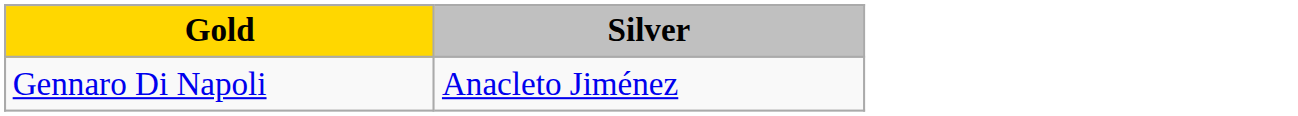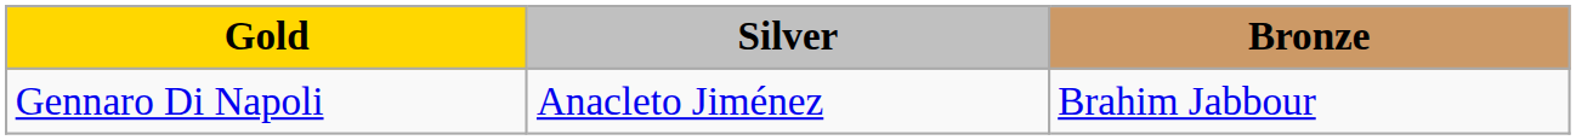+ column: Bronze | Brahim Jabbour
